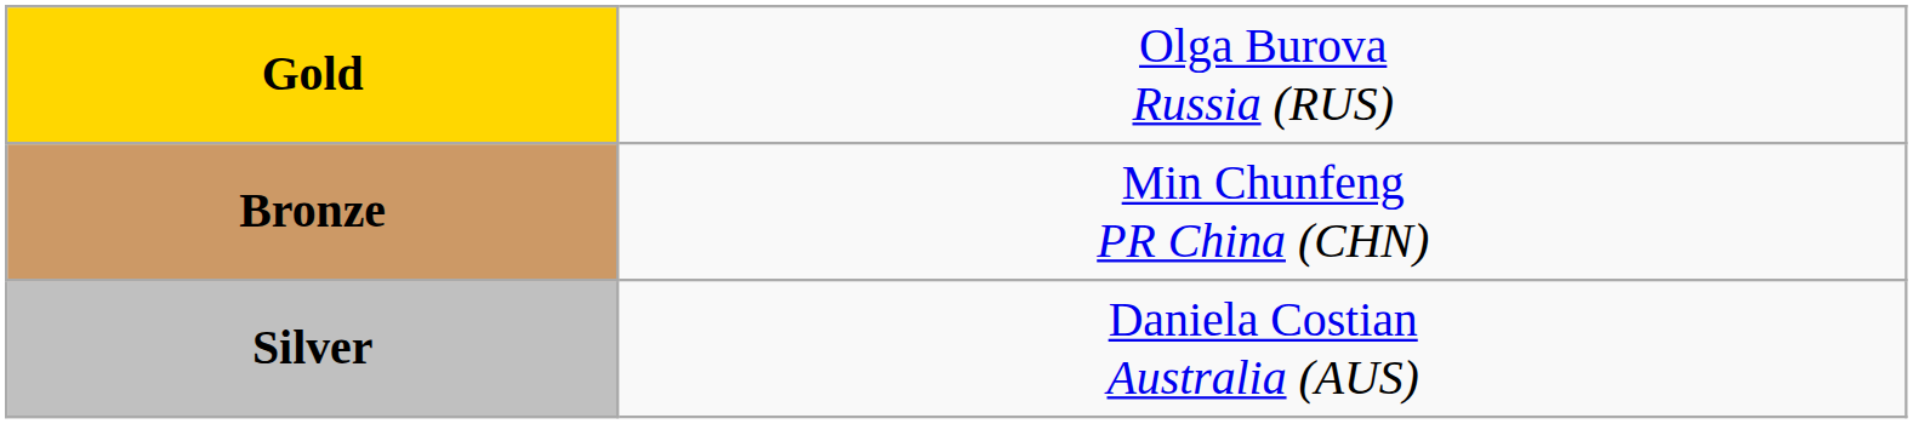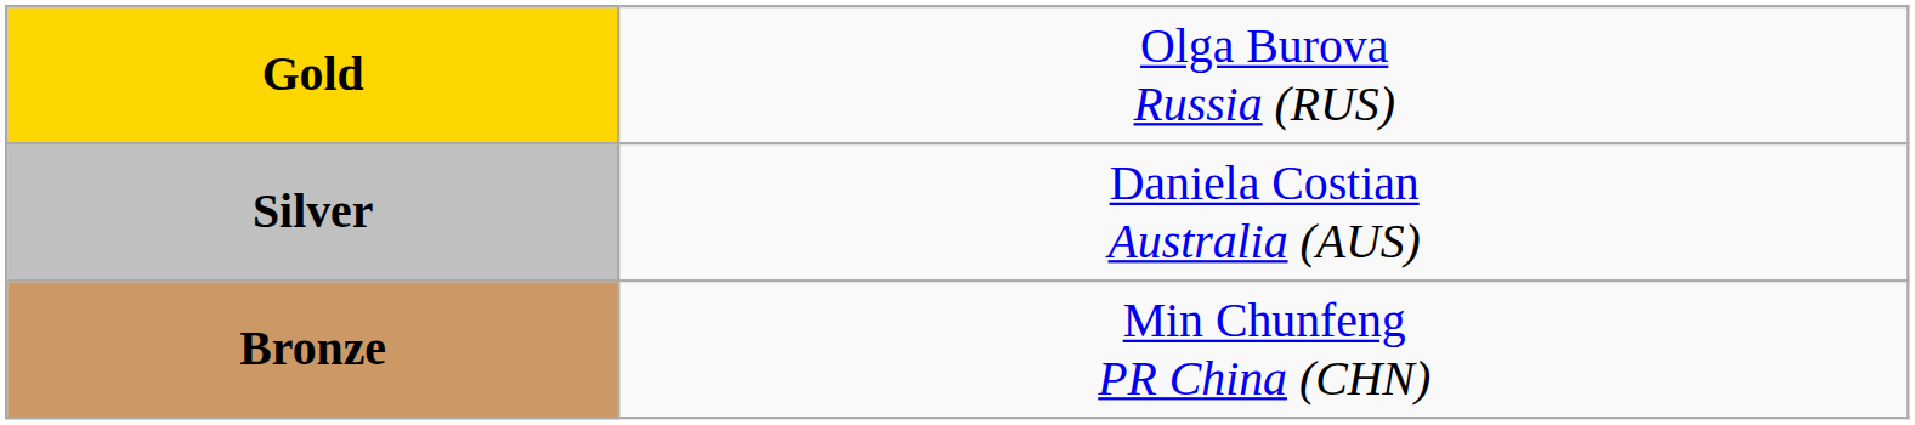rows swapped: Silver <-> Bronze
